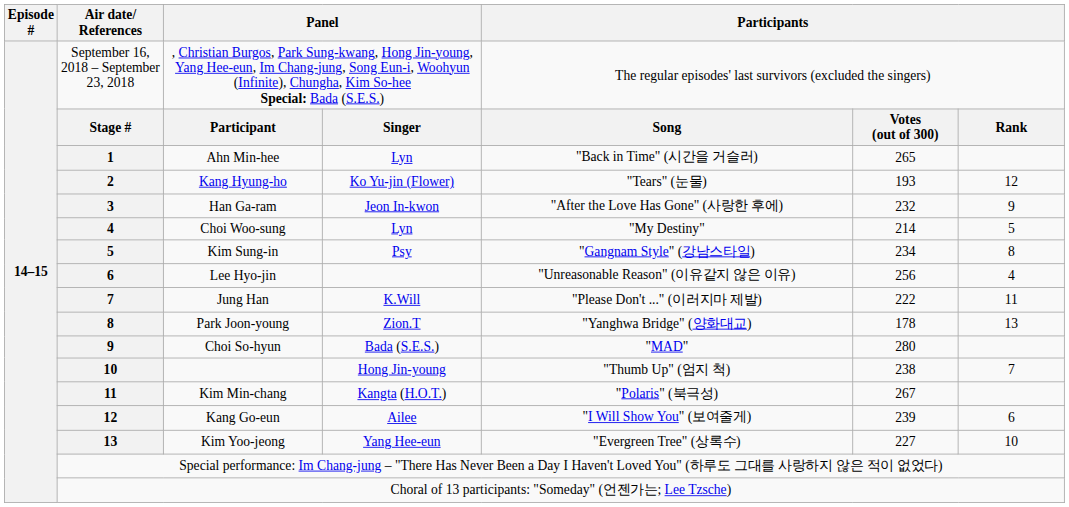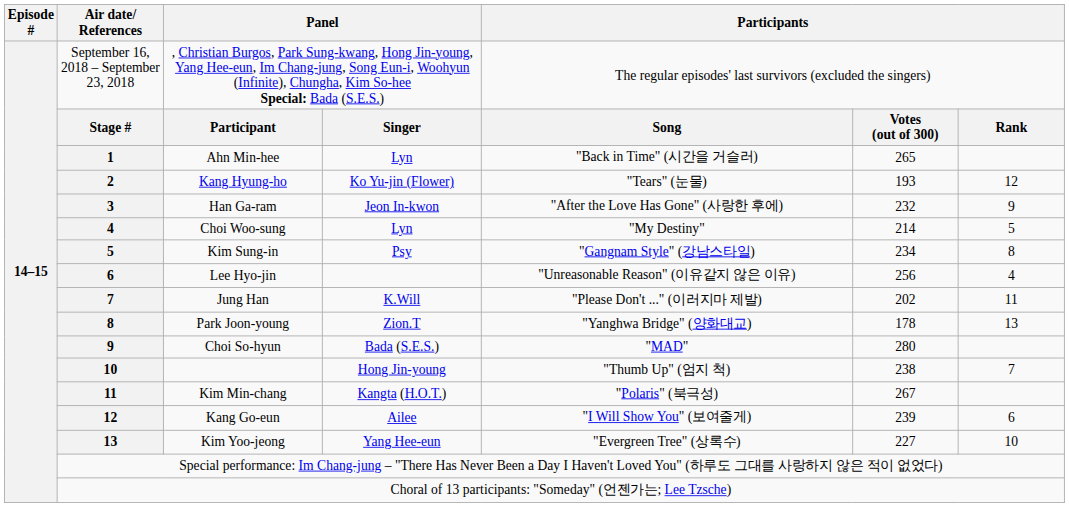Jung Han | column 6: 222 -> 202
